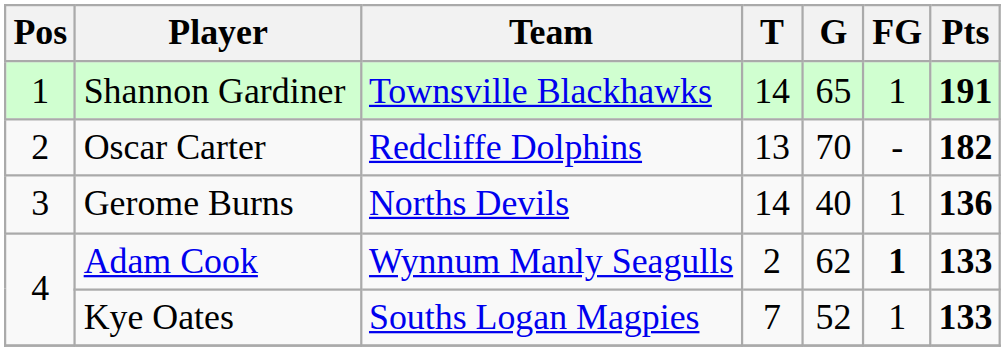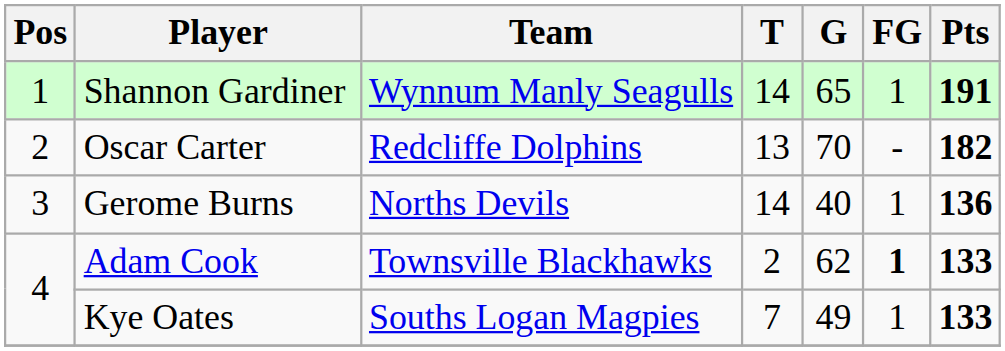Shannon Gardiner | Team: Townsville Blackhawks -> Wynnum Manly Seagulls
Adam Cook | Team: Wynnum Manly Seagulls -> Townsville Blackhawks
Kye Oates | G: 52 -> 49
